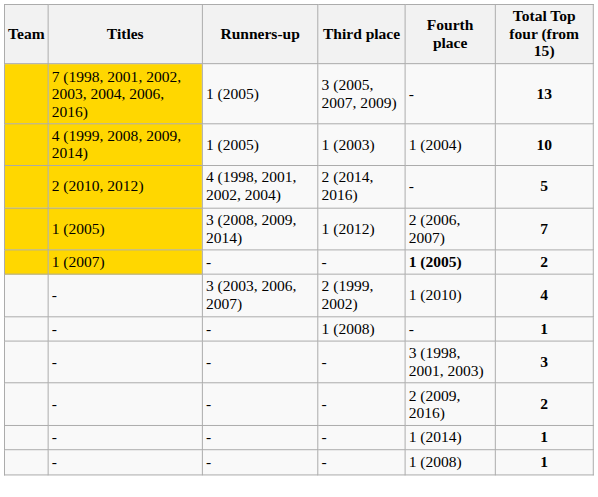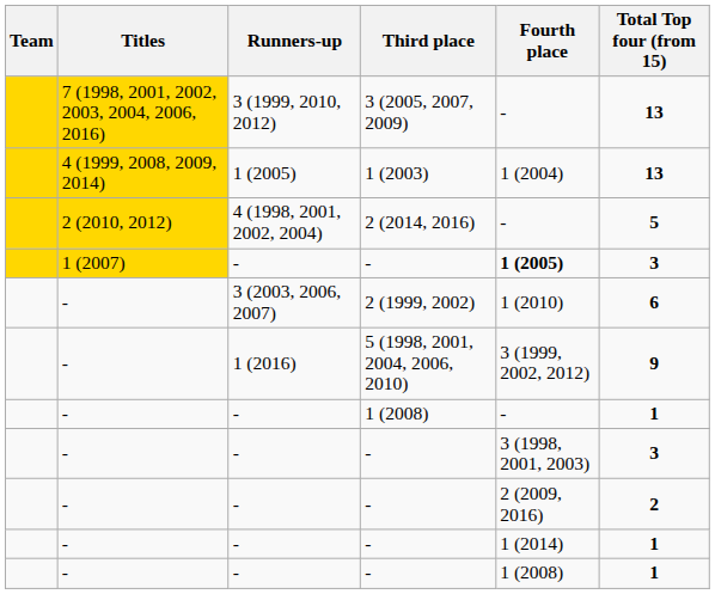3 (2005, 2007, 2009) | Runners-up: 1 (2005) -> 3 (1999, 2010, 2012)
1 (2003) | Total Top four (from 15): 10 -> 13
- row: 1 (2005) | 3 (2008, 2009, 2014) | 1 (2012) | 2 (2006, 2007) | 7
1 (2007) / - | Total Top four (from 15): 2 -> 3
2 (1999, 2002) | Total Top four (from 15): 4 -> 6
+ row: - | 1 (2016) | 5 (1998, 2001, 2004, 2006, 2010) | 3 (1999, 2002, 2012) | 9
